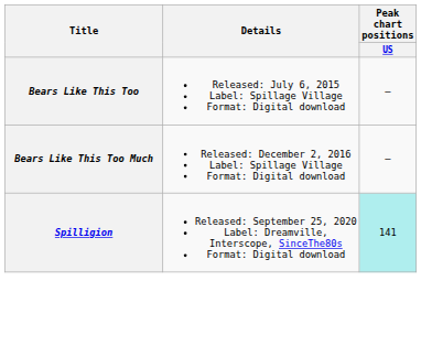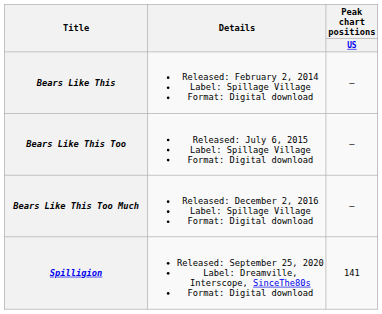+ row: Bears Like This | Released: February 2, 2014 Label: Spillage Village Format: Digital download | —
Spilligion | Peak chart positions / US: paleturquoise background -> no background
